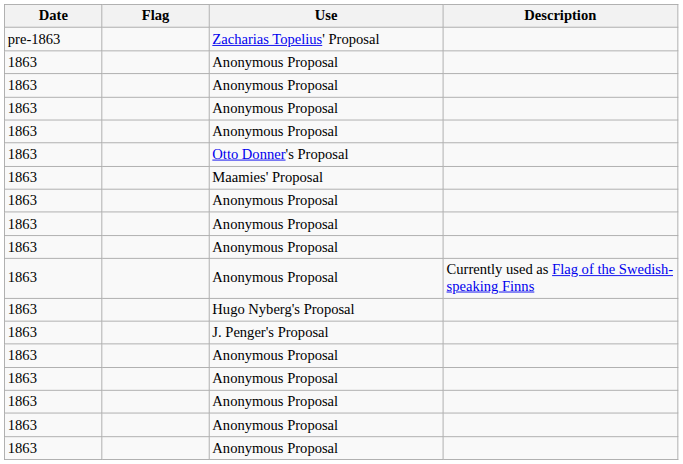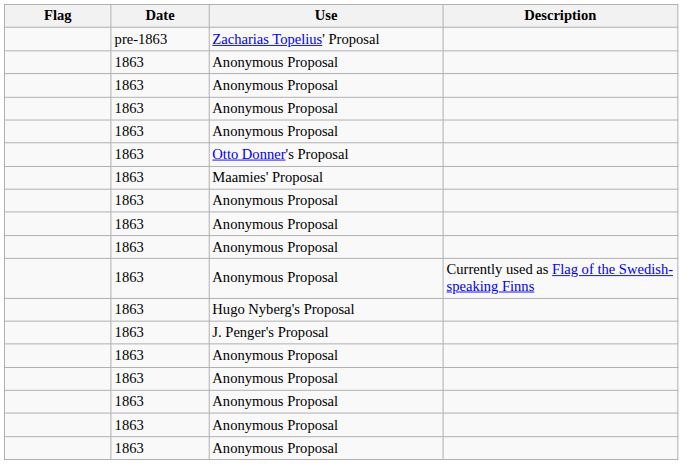columns swapped: Flag <-> Date
